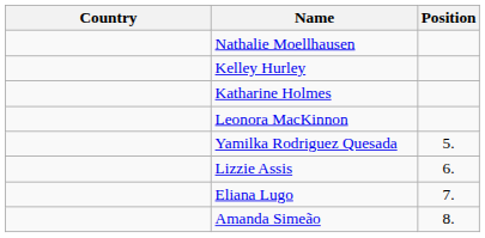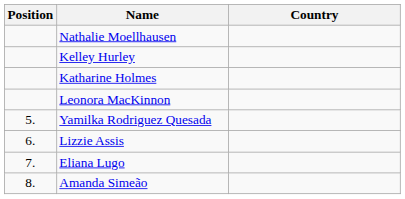columns swapped: Position <-> Country
